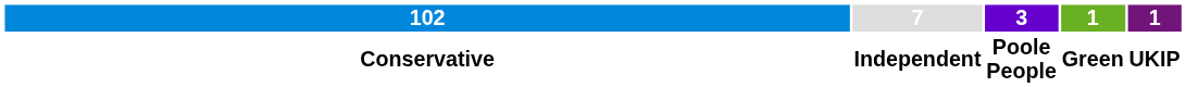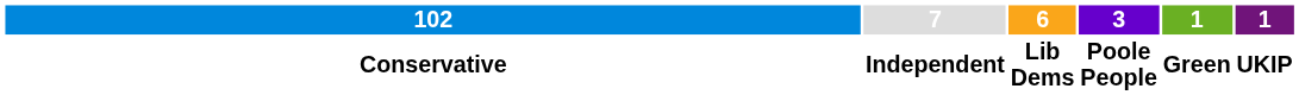+ column: 6 | Lib Dems
